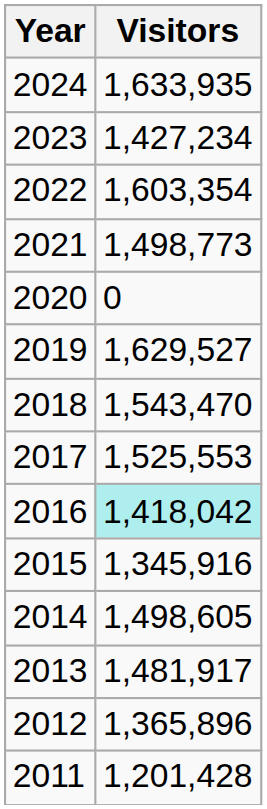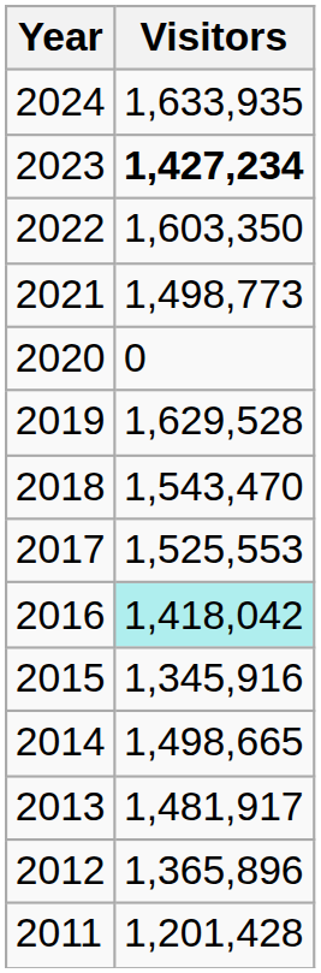2023 | Visitors: normal -> bold
2022 | Visitors: 1,603,354 -> 1,603,350
2019 | Visitors: 1,629,527 -> 1,629,528
2014 | Visitors: 1,498,605 -> 1,498,665
